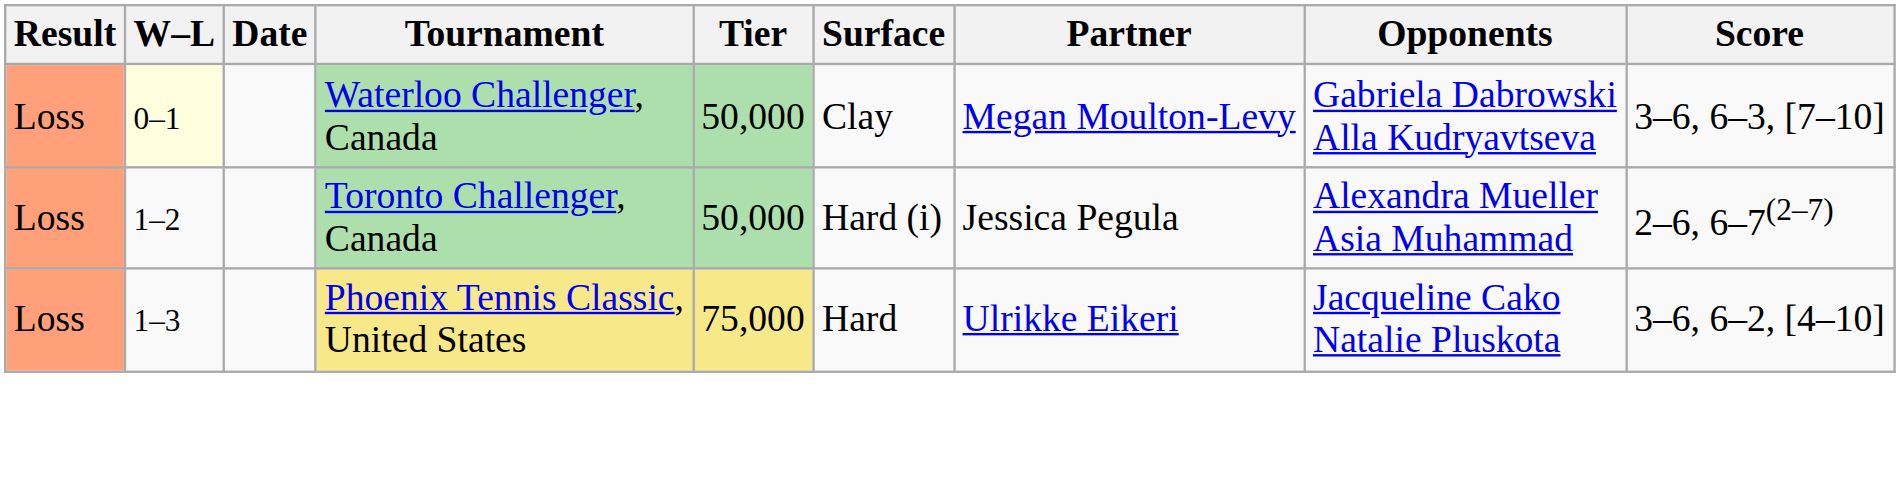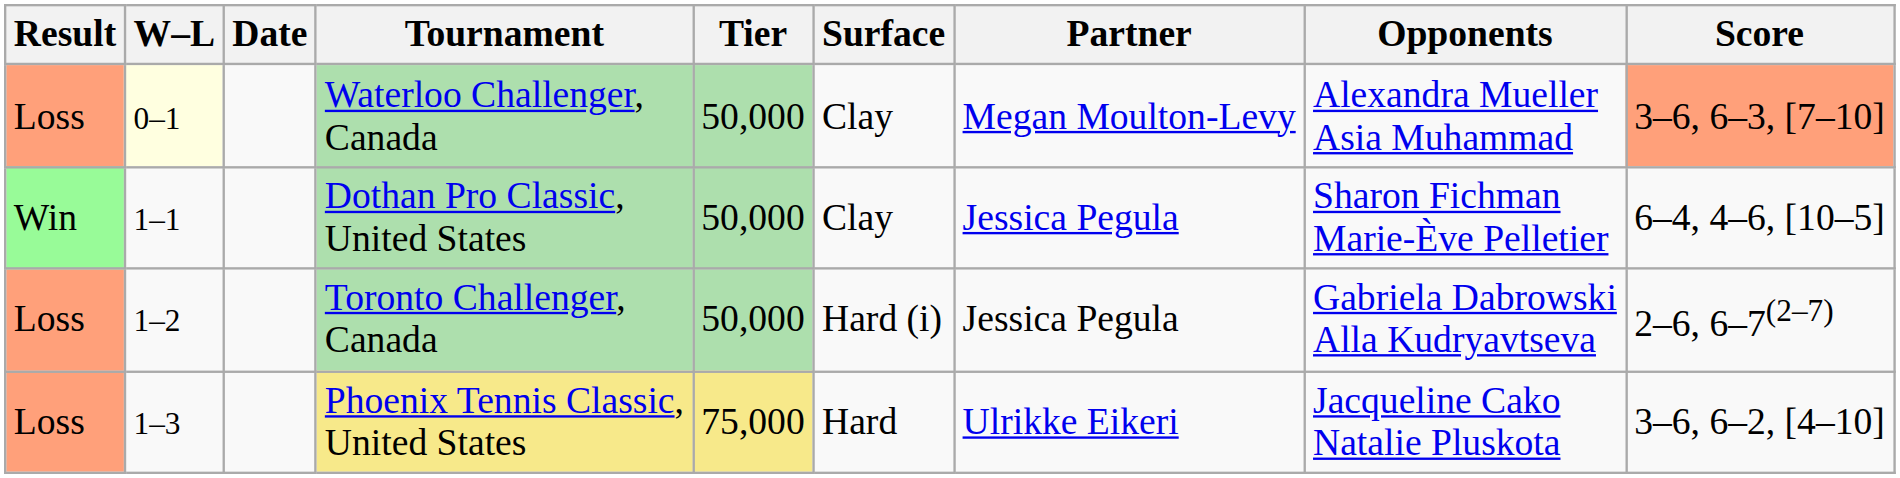Waterloo Challenger, Canada | Opponents: Gabriela Dabrowski Alla Kudryavtseva -> Alexandra Mueller Asia Muhammad
Waterloo Challenger, Canada | Score: no background -> lightsalmon background
+ row: Win | 1–1 | Dothan Pro Classic, United States | 50,000 | Clay | Jessica Pegula | Sharon Fichman Marie-Ève Pelletier | 6–4, 4–6, [10–5]
Toronto Challenger, Canada | Opponents: Alexandra Mueller Asia Muhammad -> Gabriela Dabrowski Alla Kudryavtseva
